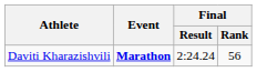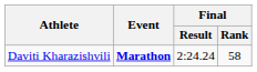Daviti Kharazishvili | Final / Rank: 56 -> 58
